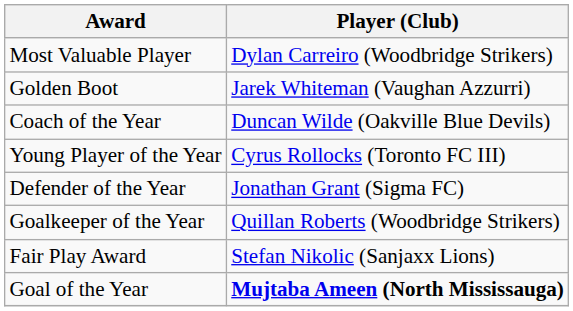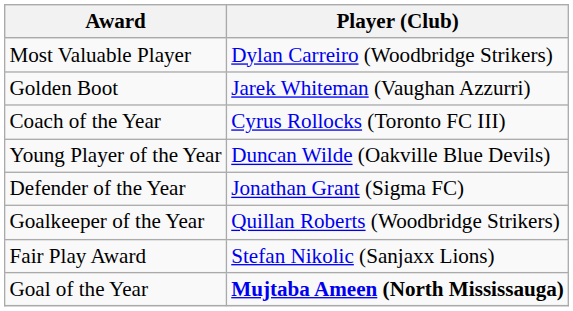Coach of the Year | Player (Club): Duncan Wilde (Oakville Blue Devils) -> Cyrus Rollocks (Toronto FC III)
Young Player of the Year | Player (Club): Cyrus Rollocks (Toronto FC III) -> Duncan Wilde (Oakville Blue Devils)
